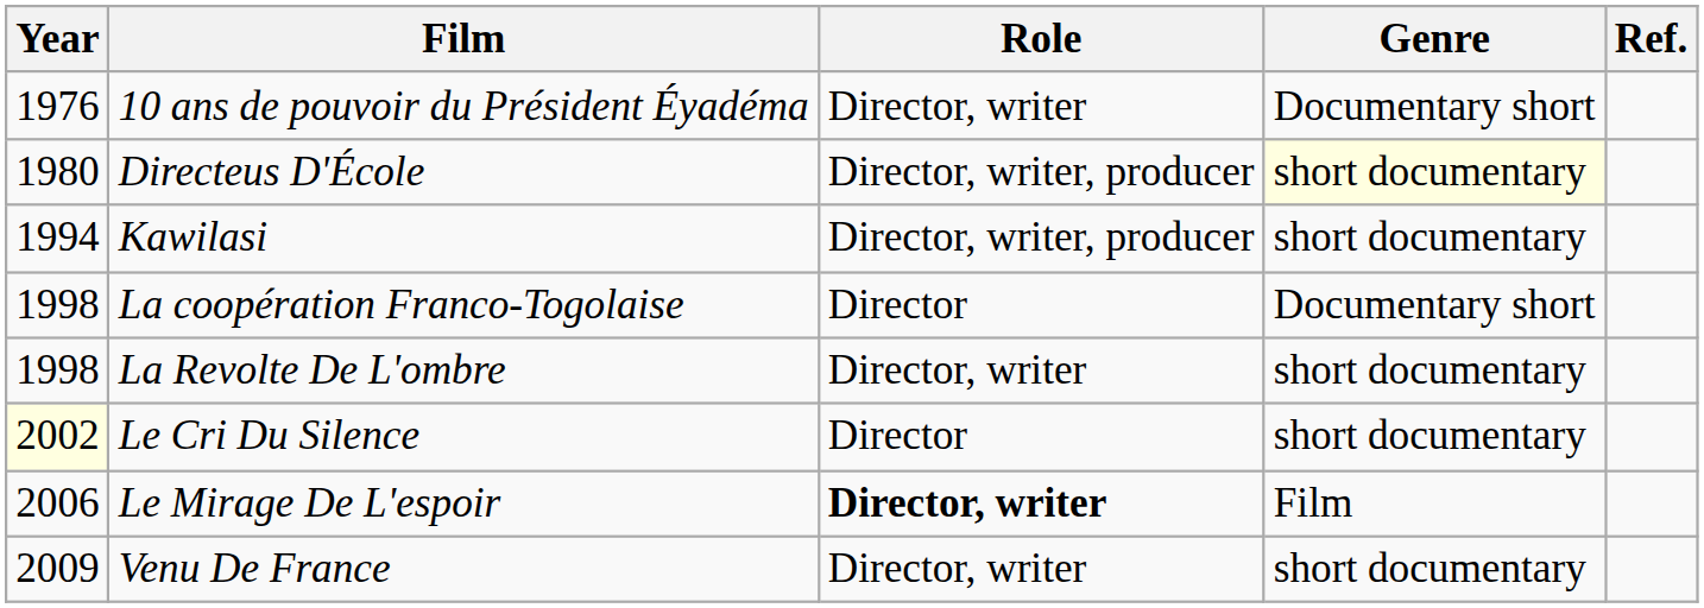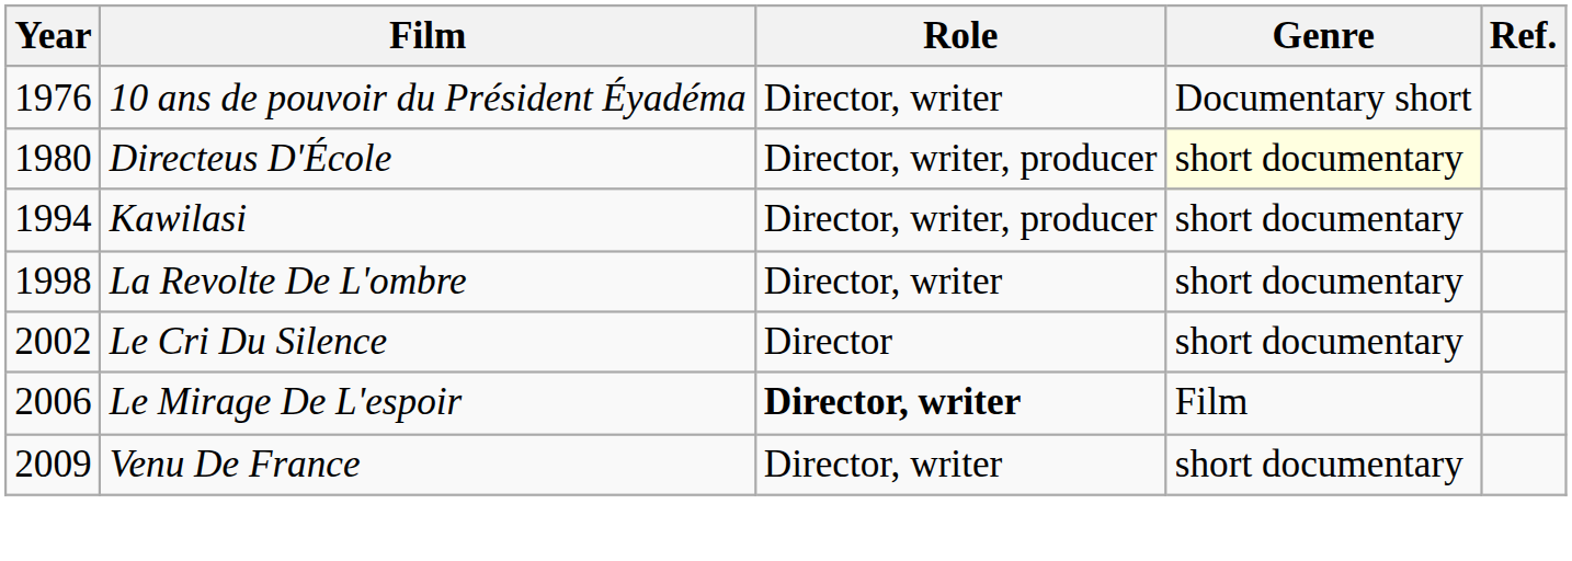- row: 1998 | La coopération Franco-Togolaise | Director | Documentary short
Le Cri Du Silence | Year: lightyellow background -> no background
